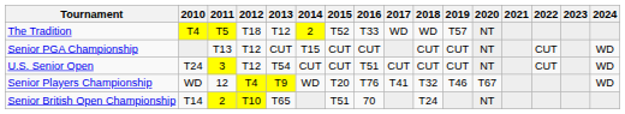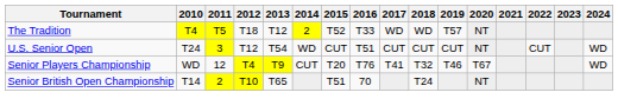- row: Senior PGA Championship | T13 | T12 | CUT | T15 | CUT | CUT | CUT | CUT | NT | CUT | WD
U.S. Senior Open | 2014: CUT -> WD
Senior Players Championship | 2014: WD -> CUT
